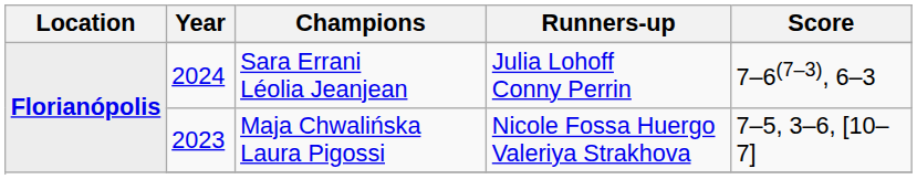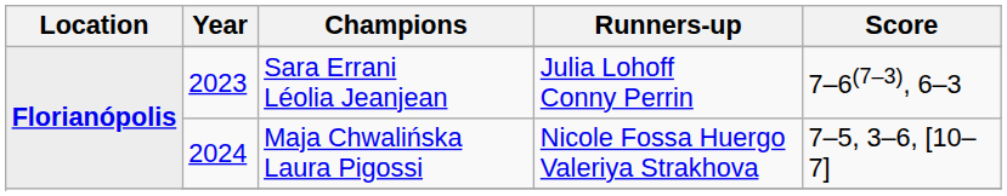Sara Errani Léolia Jeanjean | Year: 2024 -> 2023
Maja Chwalińska Laura Pigossi | Year: 2023 -> 2024
